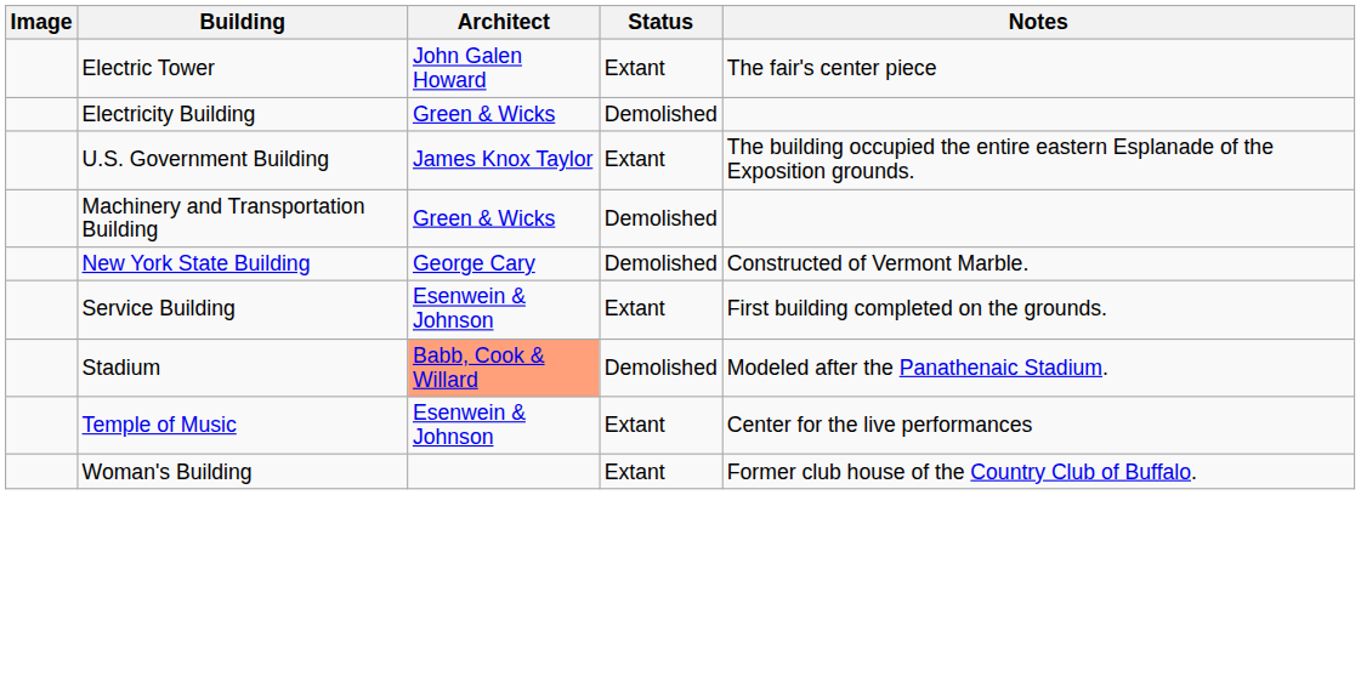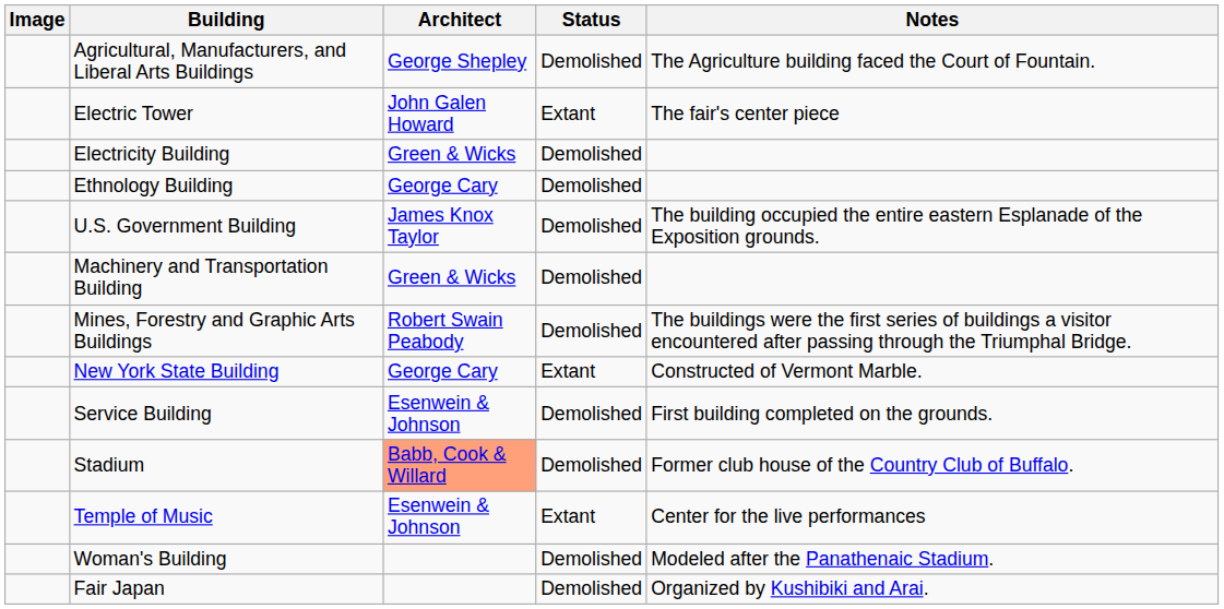+ row: Agricultural, Manufacturers, and Liberal Arts Buildings | George Shepley | Demolished | The Agriculture building faced the Court of Fountain.
+ row: Ethnology Building | George Cary | Demolished
U.S. Government Building | Status: Extant -> Demolished
+ row: Mines, Forestry and Graphic Arts Buildings | Robert Swain Peabody | Demolished | The buildings were the first series of buildings a visitor encountered after passing through the Triumphal Bridge.
New York State Building | Status: Demolished -> Extant
Service Building | Status: Extant -> Demolished
Stadium | Notes: Modeled after the Panathenaic Stadium. -> Former club house of the Country Club of Buffalo.
Woman's Building | Status: Extant -> Demolished
Woman's Building | Notes: Former club house of the Country Club of Buffalo. -> Modeled after the Panathenaic Stadium.
+ row: Fair Japan | Demolished | Organized by Kushibiki and Arai.
